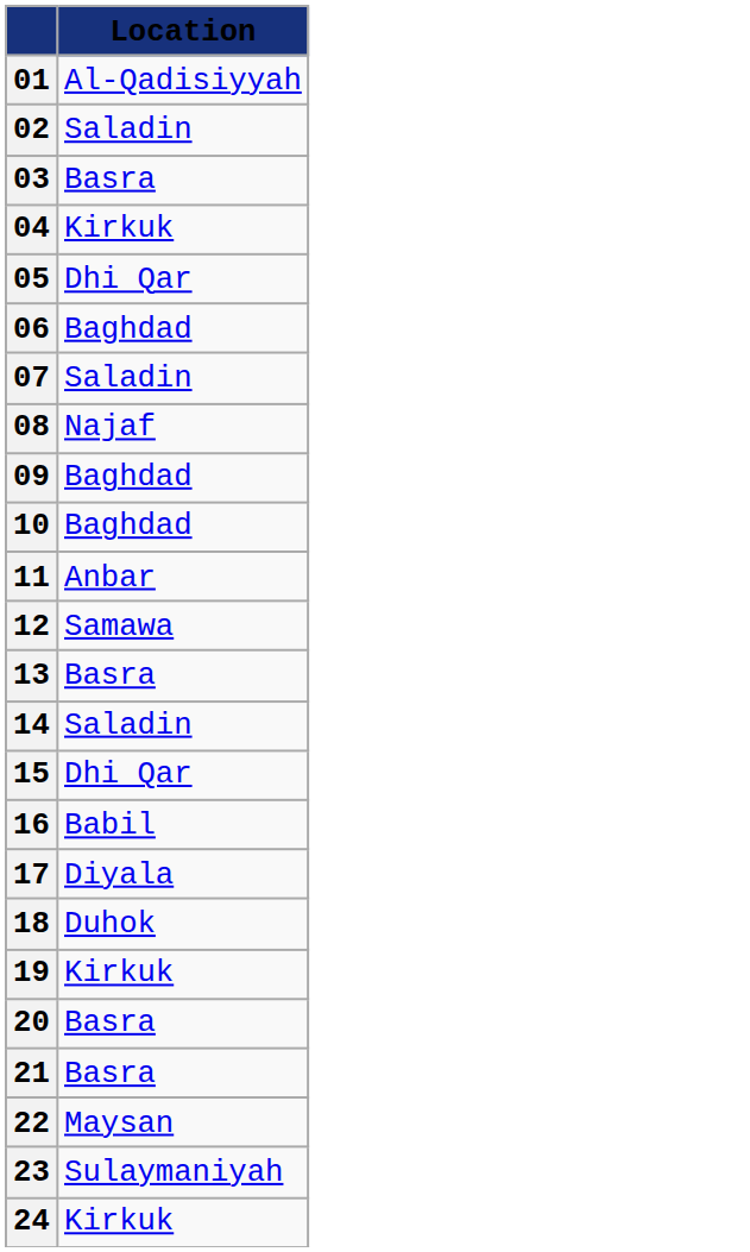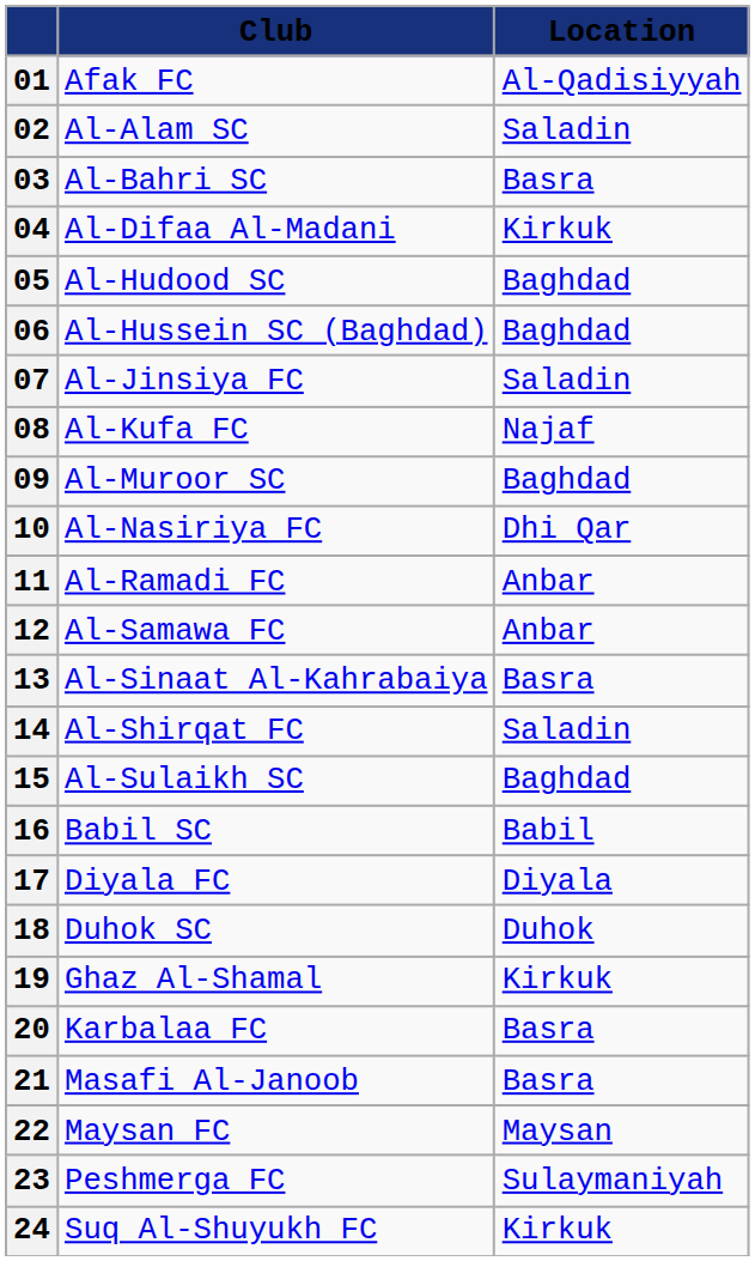+ column: Club | Afak FC | Al-Alam SC | Al-Bahri SC | Al-Difaa Al-Madani | Al-Hudood SC | Al-Hussein SC (Baghdad) | Al-Jinsiya FC | Al-Kufa FC | Al-Muroor SC | Al-Nasiriya FC | Al-Ramadi FC | Al-Samawa FC | Al-Sinaat Al-Kahrabaiya | Al-Shirqat FC | Al-Sulaikh SC | Babil SC | Diyala FC | Duhok SC | Ghaz Al-Shamal | Karbalaa FC | Masafi Al-Janoob | Maysan FC | Peshmerga FC | Suq Al-Shuyukh FC
05 | Location: Dhi Qar -> Baghdad
10 | Location: Baghdad -> Dhi Qar
12 | Location: Samawa -> Anbar
15 | Location: Dhi Qar -> Baghdad
